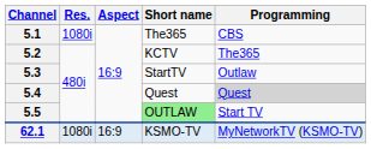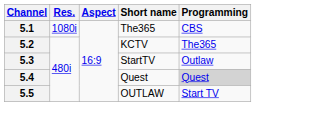5.5 | Short name: lightgreen background -> no background
- row: 62.1 | 1080i | 16:9 | KSMO-TV | MyNetworkTV (KSMO-TV)
